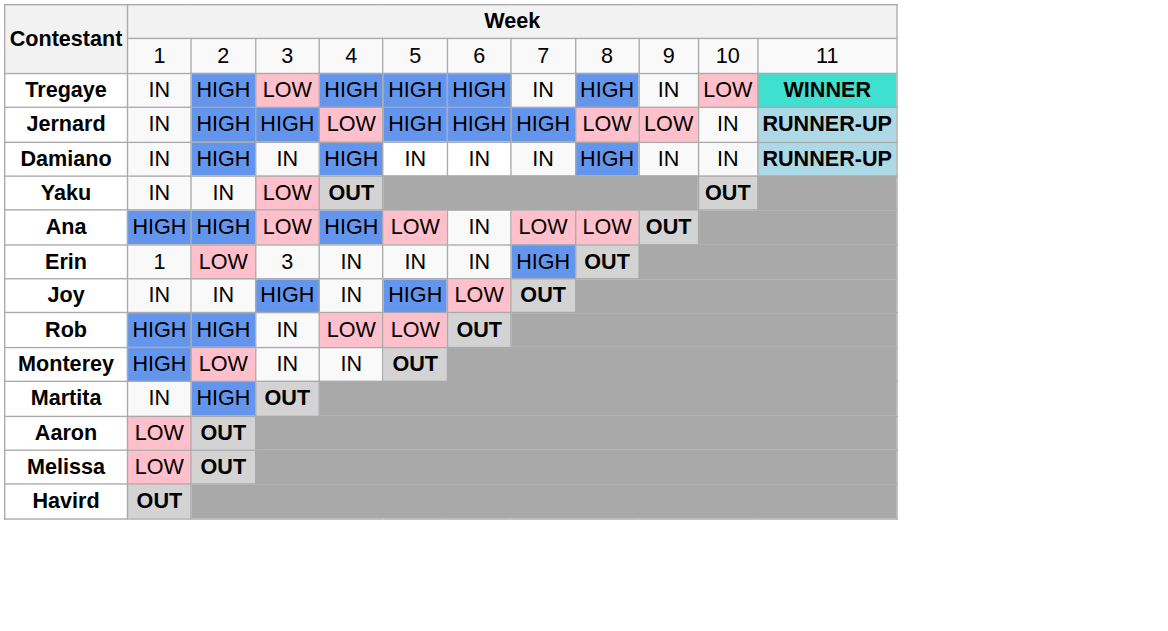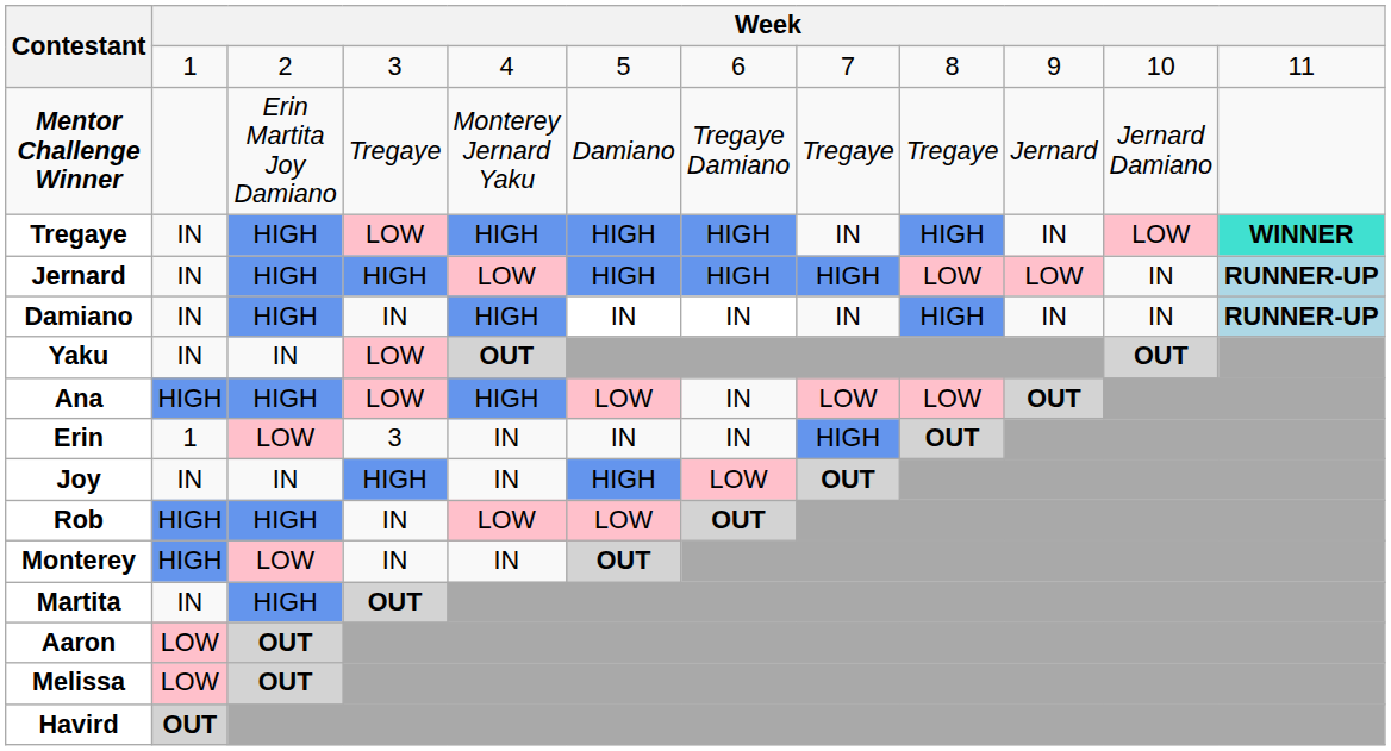+ row: Mentor Challenge Winner | Erin Martita Joy Damiano | Tregaye | Monterey Jernard Yaku | Damiano | Tregaye Damiano | Tregaye | Tregaye | Jernard | Jernard Damiano
